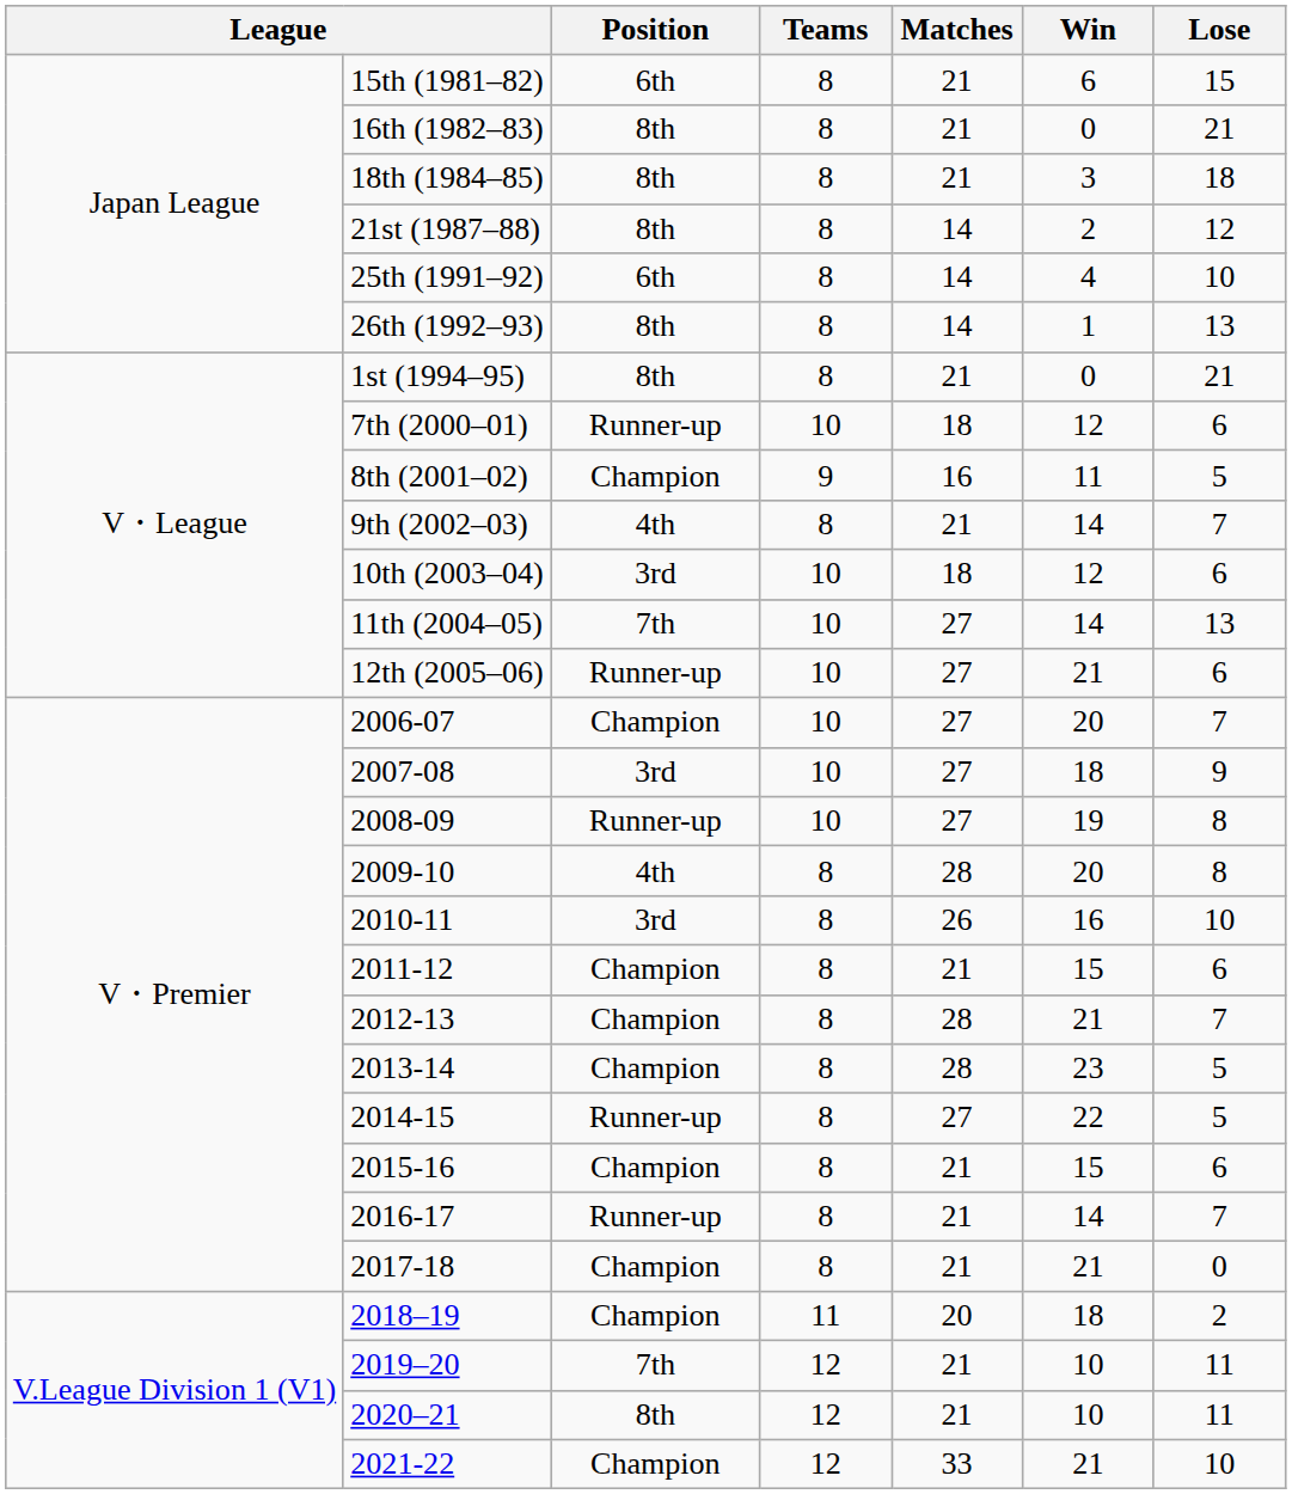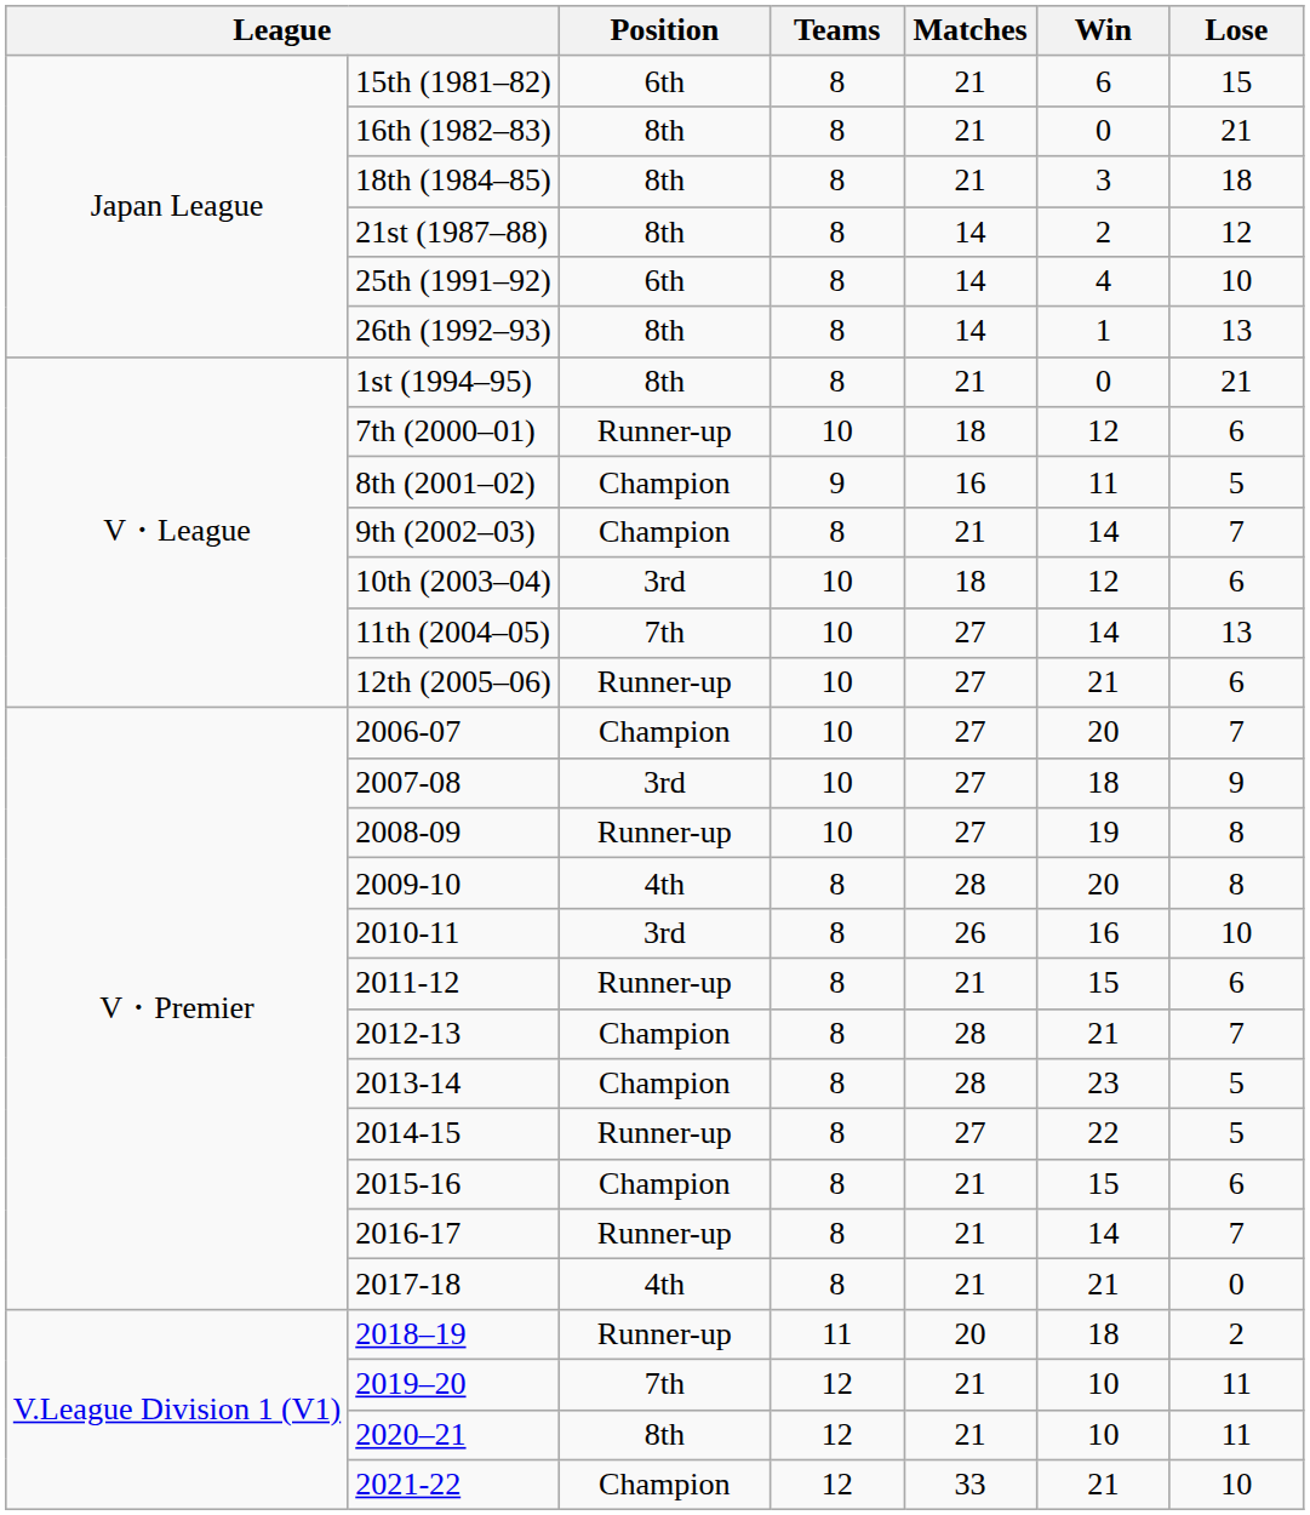9th (2002–03) | Position: 4th -> Champion
2011-12 | Position: Champion -> Runner-up
2017-18 | Position: Champion -> 4th
2018–19 | Position: Champion -> Runner-up
